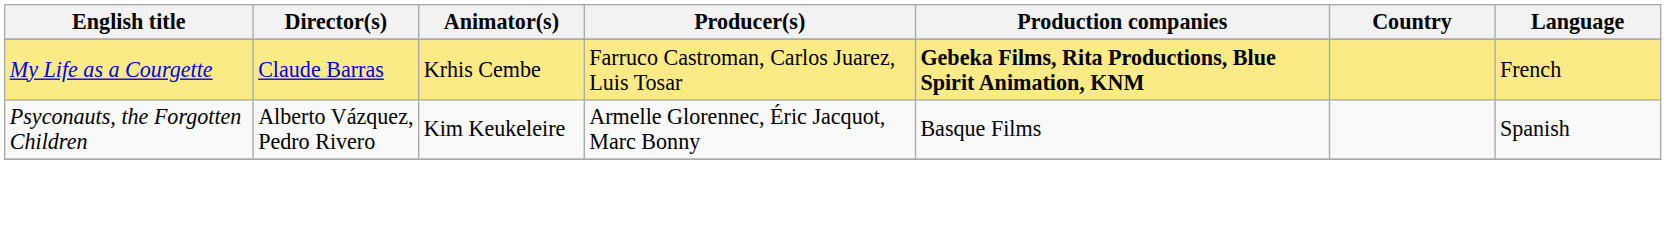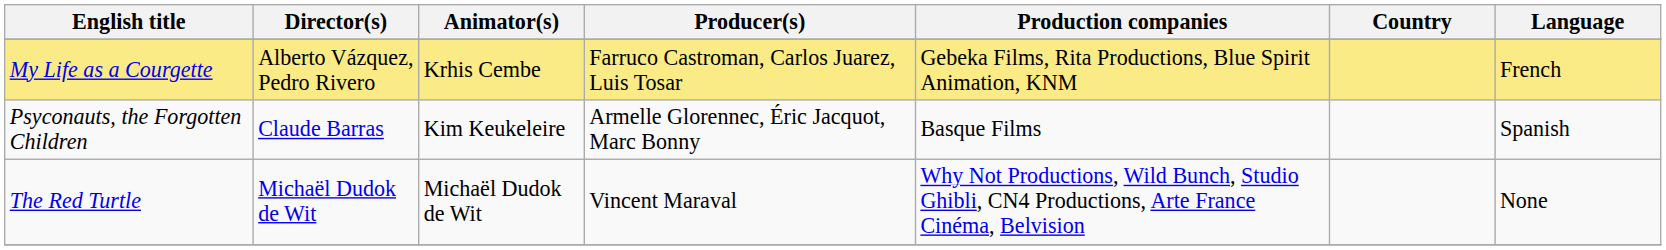My Life as a Courgette | Director(s): Claude Barras -> Alberto Vázquez, Pedro Rivero
My Life as a Courgette | Production companies: bold -> normal
Psyconauts, the Forgotten Children | Director(s): Alberto Vázquez, Pedro Rivero -> Claude Barras
+ row: The Red Turtle | Michaël Dudok de Wit | Michaël Dudok de Wit | Vincent Maraval | Why Not Productions, Wild Bunch, Studio Ghibli, CN4 Productions, Arte France Cinéma, Belvision | None
